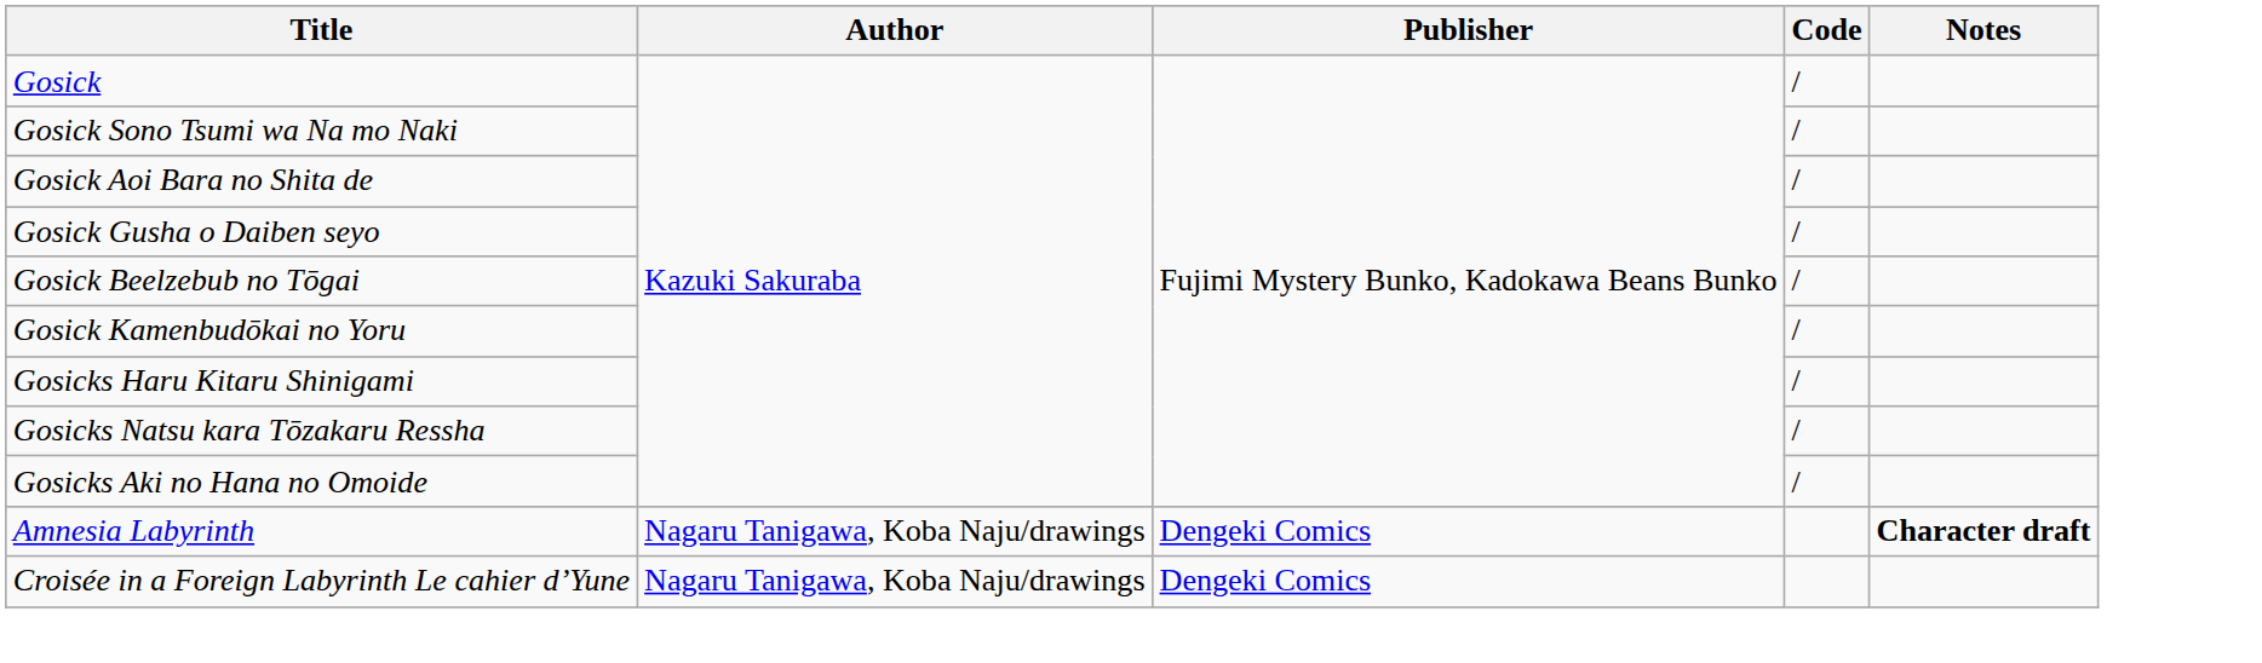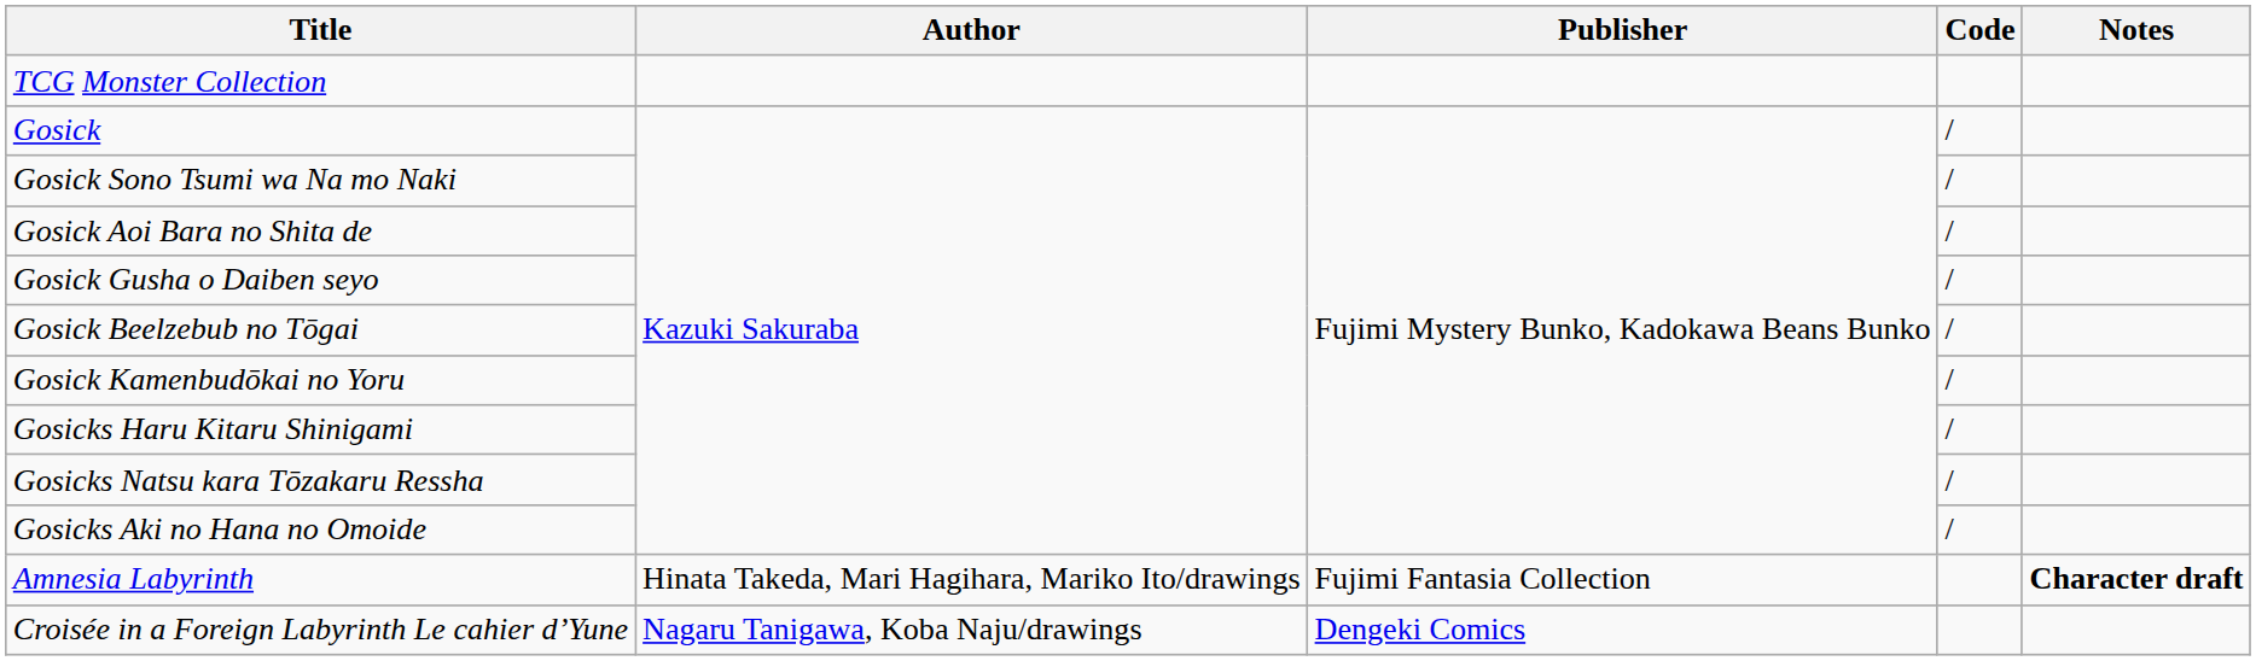+ row: TCG Monster Collection
Amnesia Labyrinth | Author: Nagaru Tanigawa, Koba Naju/drawings -> Hinata Takeda, Mari Hagihara, Mariko Ito/drawings
Amnesia Labyrinth | Publisher: Dengeki Comics -> Fujimi Fantasia Collection
